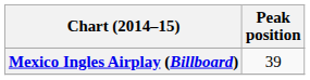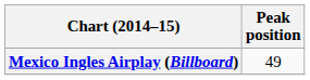Mexico Ingles Airplay (Billboard) | Peak position: 39 -> 49
